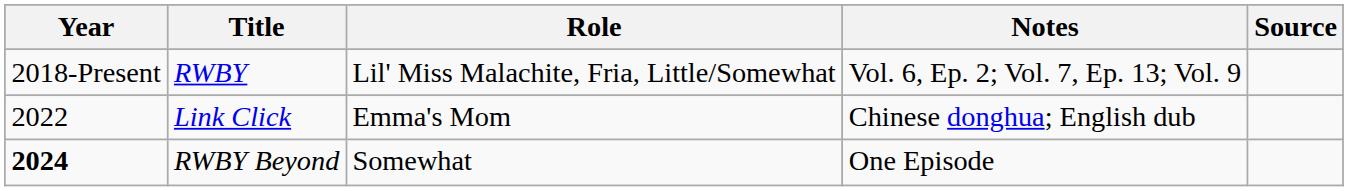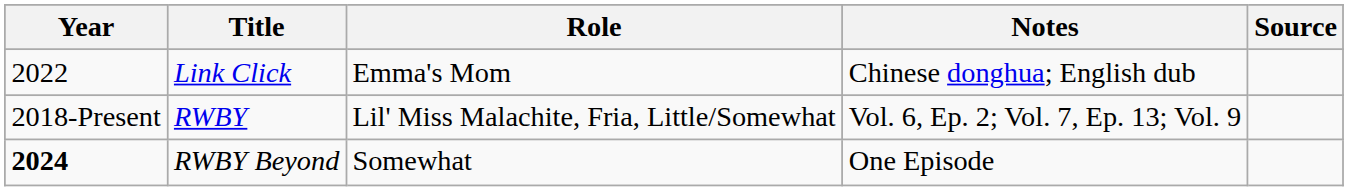rows swapped: RWBY <-> Link Click
